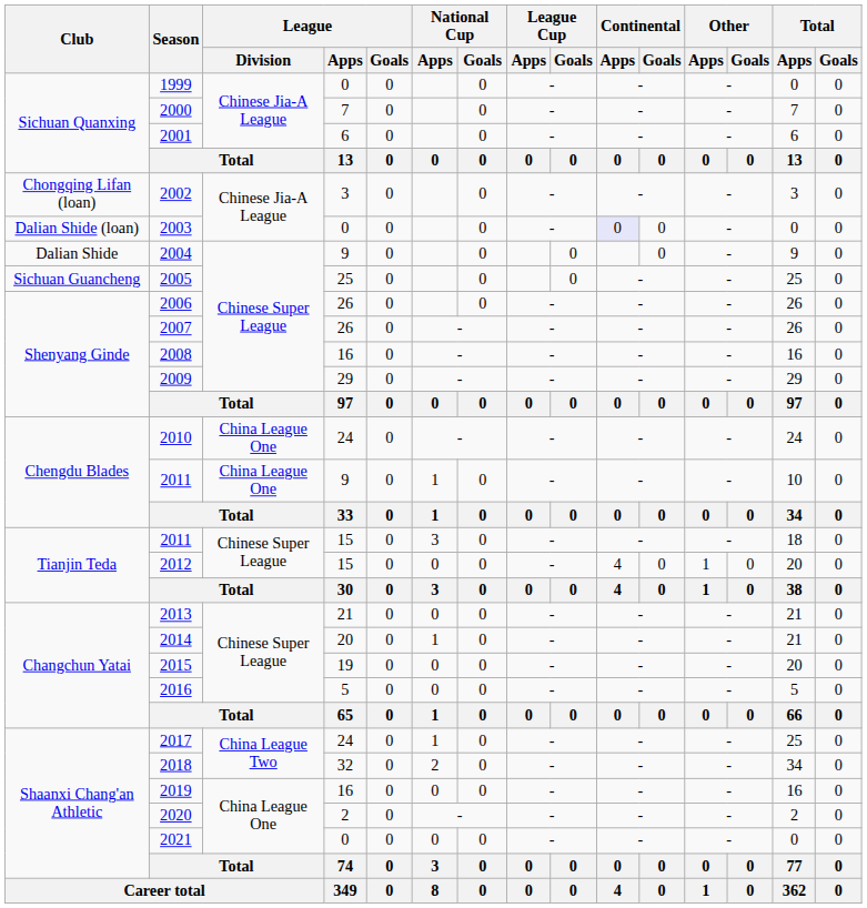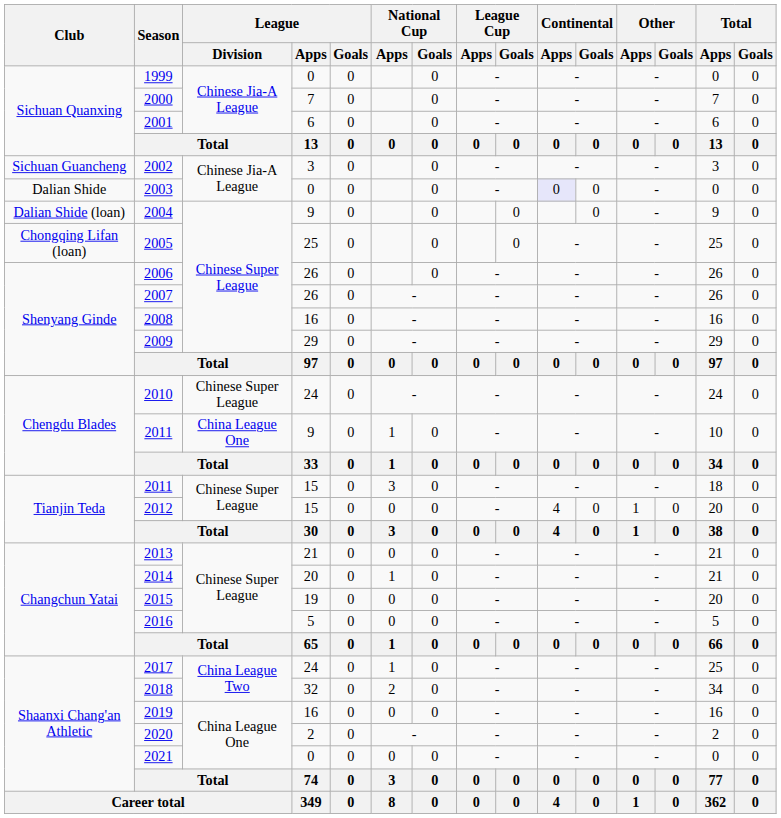2002 | Club: Chongqing Lifan (loan) -> Sichuan Guancheng
2003 | Club: Dalian Shide (loan) -> Dalian Shide
2004 | Club: Dalian Shide -> Dalian Shide (loan)
2005 | Club: Sichuan Guancheng -> Chongqing Lifan (loan)
2010 | League / Division: China League One -> Chinese Super League
